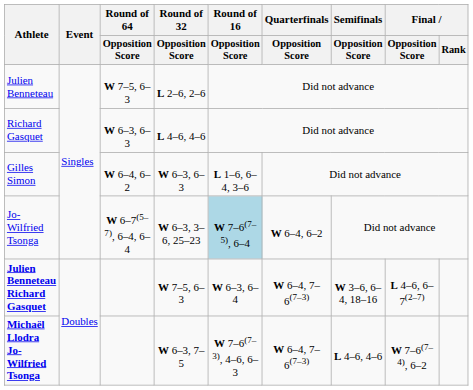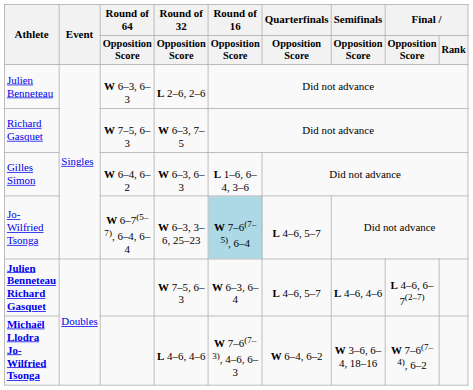Julien Benneteau | Round of 64 / Opposition Score: W 7–5, 6–3 -> W 6–3, 6–3
Richard Gasquet | Round of 64 / Opposition Score: W 6–3, 6–3 -> W 7–5, 6–3
Richard Gasquet | Round of 32 / Opposition Score: L 4–6, 4–6 -> W 6–3, 7–5
Jo-Wilfried Tsonga | Quarterfinals / Opposition Score: W 6–4, 6–2 -> L 4–6, 5–7
Julien Benneteau Richard Gasquet | Quarterfinals / Opposition Score: W 6–4, 7–6(7–3) -> L 4–6, 5–7
Julien Benneteau Richard Gasquet | Semifinals / Opposition Score: W 3–6, 6–4, 18–16 -> L 4–6, 4–6
Michaël Llodra Jo-Wilfried Tsonga | Round of 32 / Opposition Score: W 6–3, 7–5 -> L 4–6, 4–6
Michaël Llodra Jo-Wilfried Tsonga | Quarterfinals / Opposition Score: W 6–4, 7–6(7–3) -> W 6–4, 6–2
Michaël Llodra Jo-Wilfried Tsonga | Semifinals / Opposition Score: L 4–6, 4–6 -> W 3–6, 6–4, 18–16
